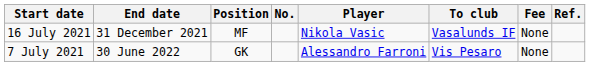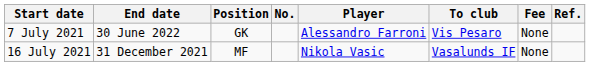rows swapped: 7 July 2021 <-> 16 July 2021
